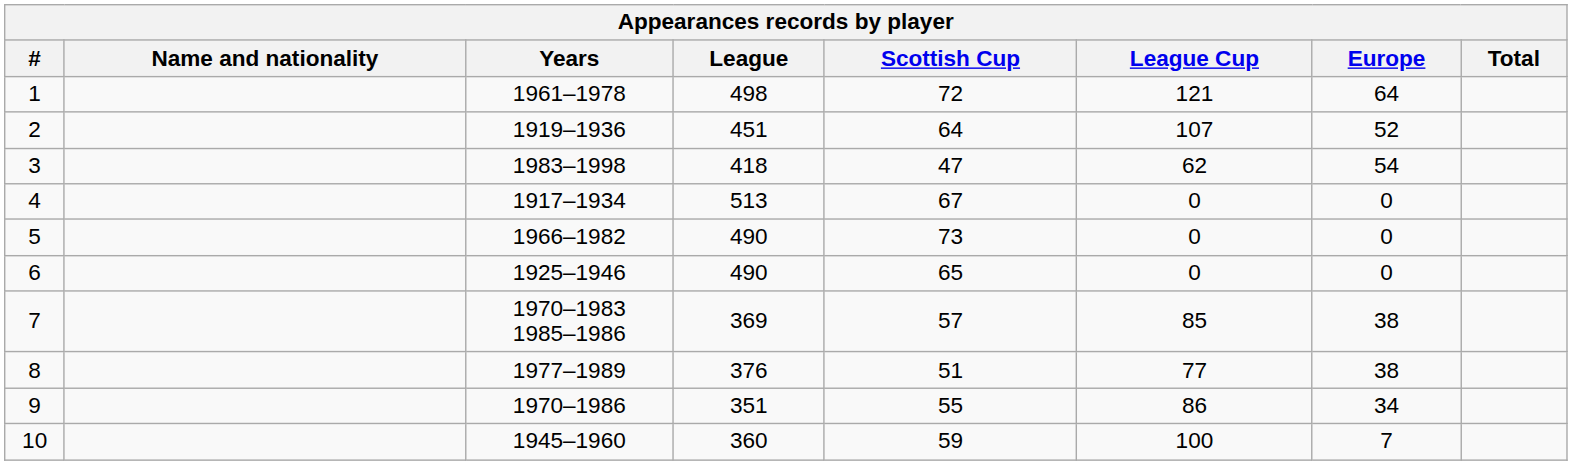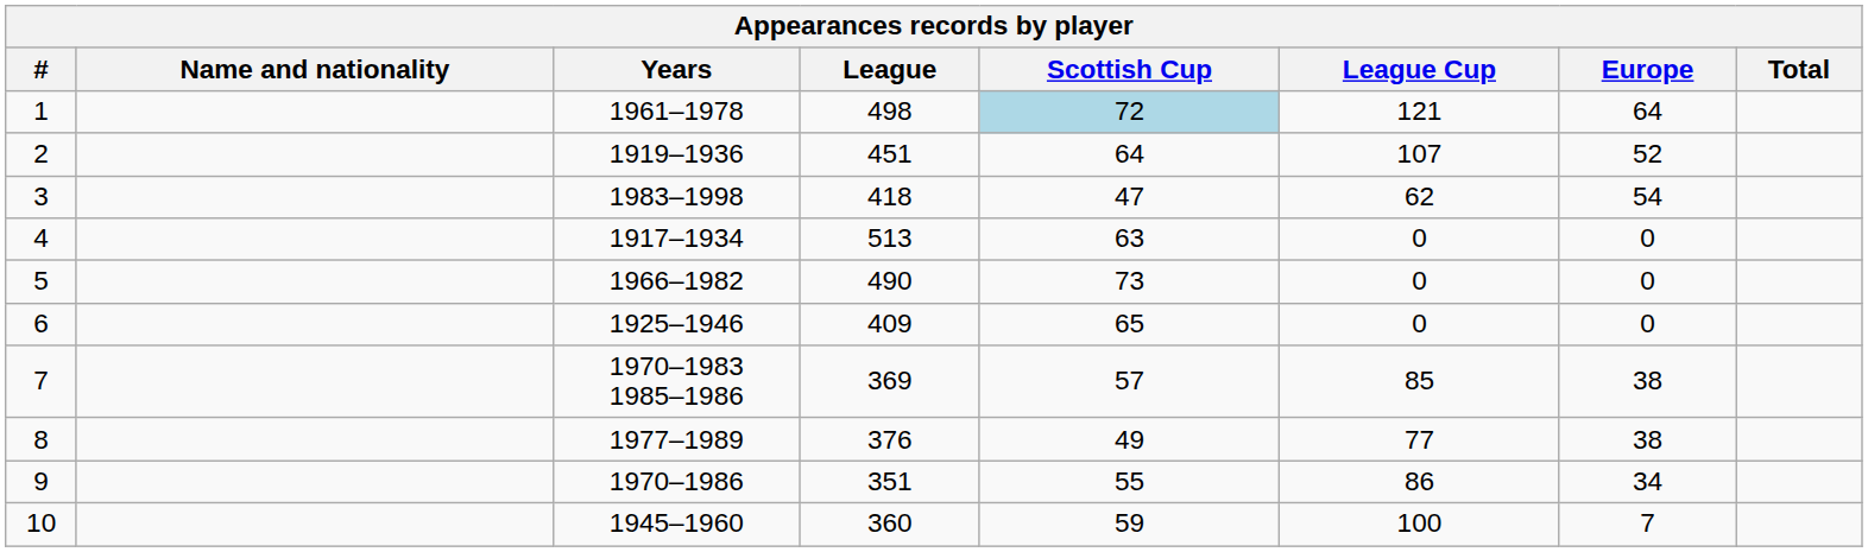1 | Scottish Cup: no background -> lightblue background
4 | Scottish Cup: 67 -> 63
6 | League: 490 -> 409
8 | Scottish Cup: 51 -> 49
